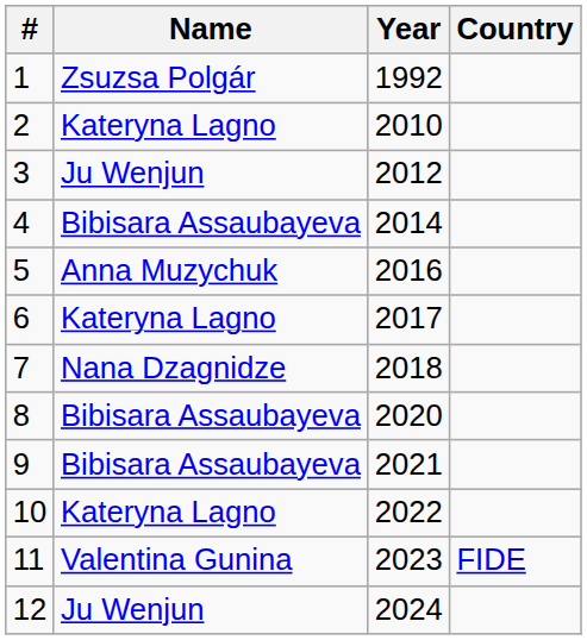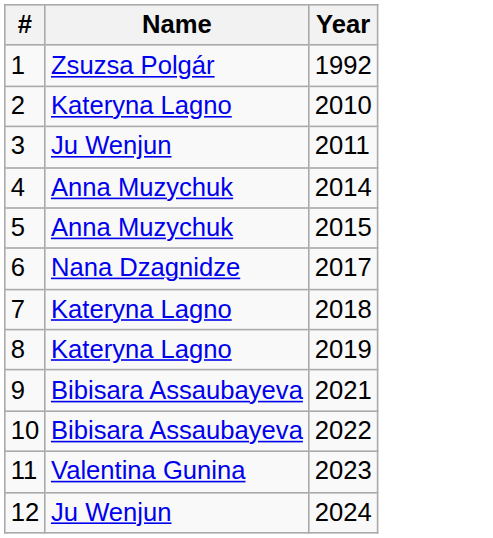- column: Country | FIDE
3 | Year: 2012 -> 2011
4 | Name: Bibisara Assaubayeva -> Anna Muzychuk
5 | Year: 2016 -> 2015
6 | Name: Kateryna Lagno -> Nana Dzagnidze
7 | Name: Nana Dzagnidze -> Kateryna Lagno
8 | Name: Bibisara Assaubayeva -> Kateryna Lagno
8 | Year: 2020 -> 2019
10 | Name: Kateryna Lagno -> Bibisara Assaubayeva
